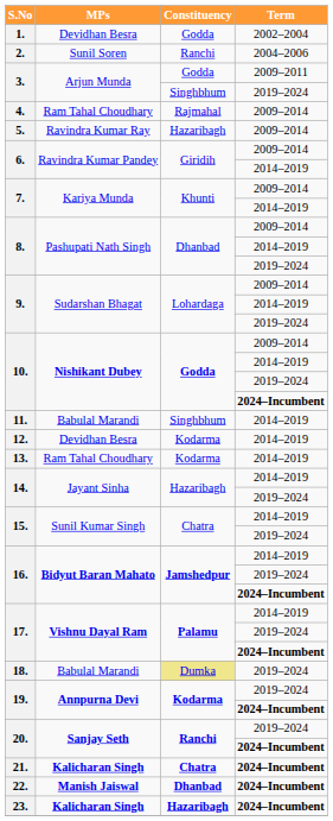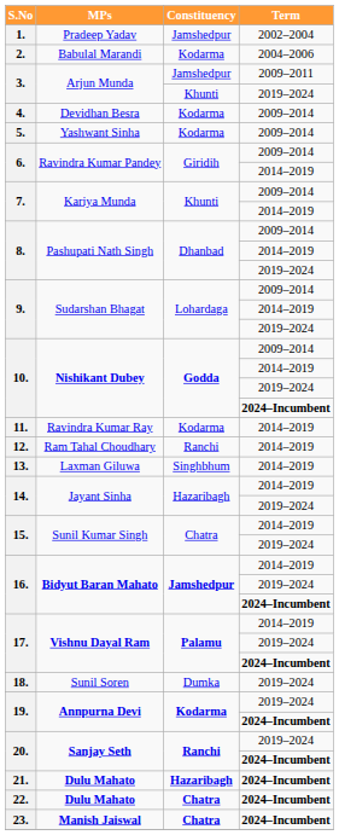1. | MPs: Devidhan Besra -> Pradeep Yadav
1. | Constituency: Godda -> Jamshedpur
2. | MPs: Sunil Soren -> Babulal Marandi
2. | Constituency: Ranchi -> Kodarma
3. / 2009–2011 | Constituency: Godda -> Jamshedpur
3. / 2019–2024 | Constituency: Singhbhum -> Khunti
4. | MPs: Ram Tahal Choudhary -> Devidhan Besra
4. | Constituency: Rajmahal -> Kodarma
5. | MPs: Ravindra Kumar Ray -> Yashwant Sinha
5. | Constituency: Hazaribagh -> Kodarma
11. | MPs: Babulal Marandi -> Ravindra Kumar Ray
11. | Constituency: Singhbhum -> Kodarma
12. | MPs: Devidhan Besra -> Ram Tahal Choudhary
12. | Constituency: Kodarma -> Ranchi
13. | MPs: Ram Tahal Choudhary -> Laxman Giluwa
13. | Constituency: Kodarma -> Singhbhum
18. | MPs: Babulal Marandi -> Sunil Soren
18. | Constituency: khaki background -> no background
21. | MPs: Kalicharan Singh -> Dulu Mahato
21. | Constituency: Chatra -> Hazaribagh
22. | MPs: Manish Jaiswal -> Dulu Mahato
22. | Constituency: Dhanbad -> Chatra
23. | MPs: Kalicharan Singh -> Manish Jaiswal
23. | Constituency: Hazaribagh -> Chatra
